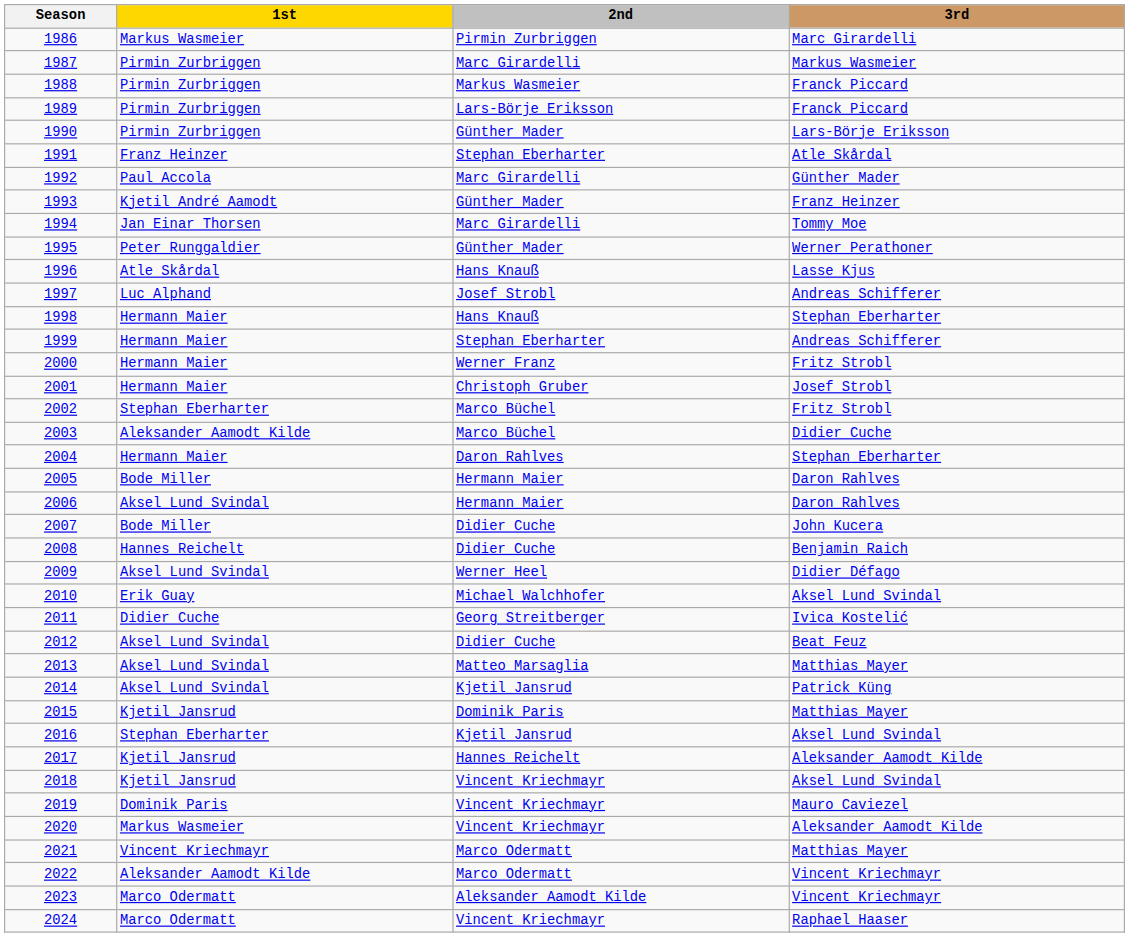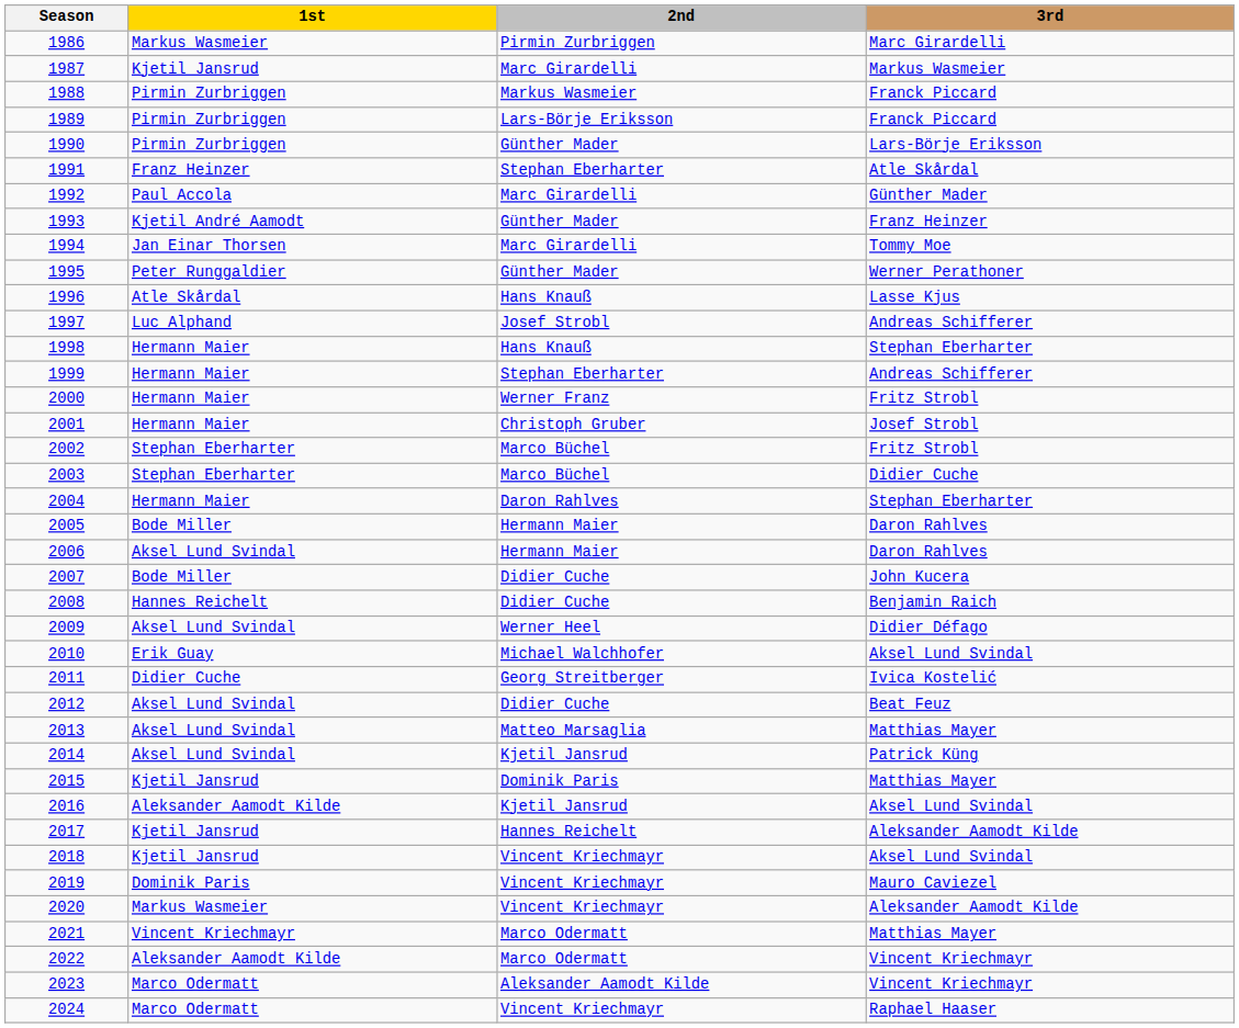1987 | 1st: Pirmin Zurbriggen -> Kjetil Jansrud
2003 | 1st: Aleksander Aamodt Kilde -> Stephan Eberharter
2016 | 1st: Stephan Eberharter -> Aleksander Aamodt Kilde
